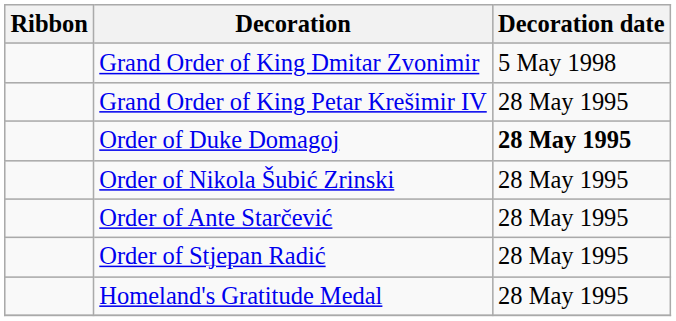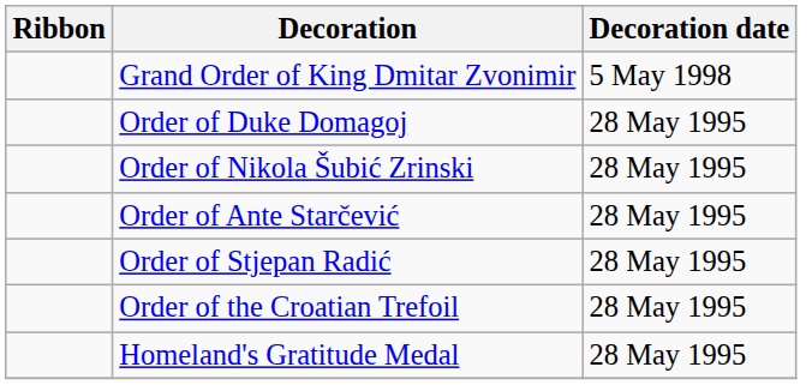- row: Grand Order of King Petar Krešimir IV | 28 May 1995
Order of Duke Domagoj | Decoration date: bold -> normal
+ row: Order of the Croatian Trefoil | 28 May 1995
